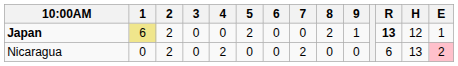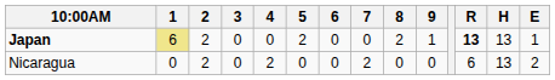Japan | H: 12 -> 13
Nicaragua | E: pink background -> no background
